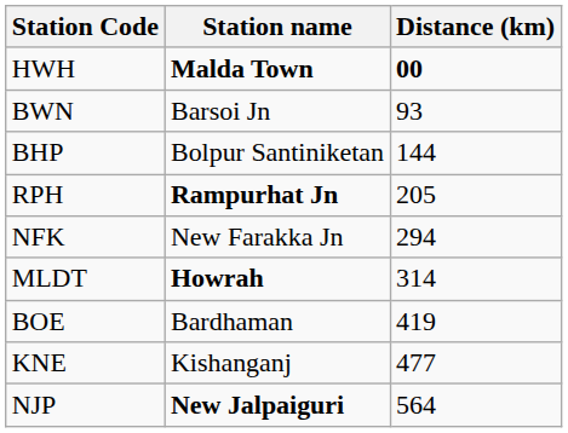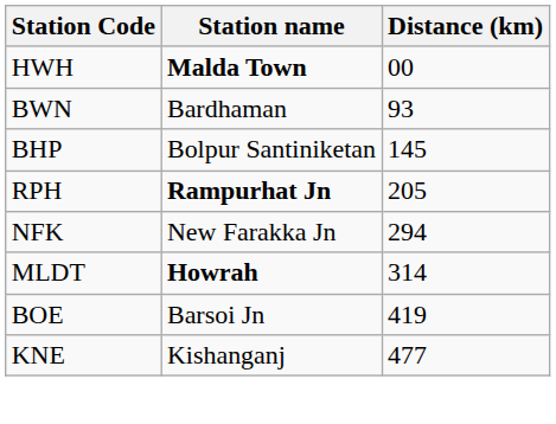HWH | Distance (km): bold -> normal
BWN | Station name: Barsoi Jn -> Bardhaman
BHP | Distance (km): 144 -> 145
BOE | Station name: Bardhaman -> Barsoi Jn
- row: NJP | New Jalpaiguri | 564
